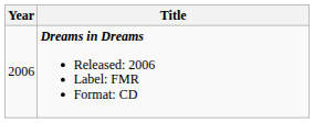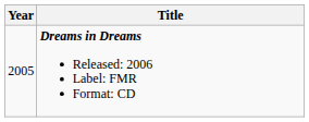Dreams in Dreams Released: 2006 Label: FMR Format: CD | Year: 2006 -> 2005
